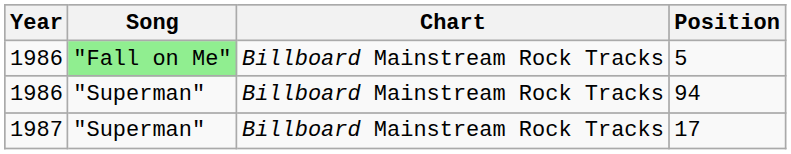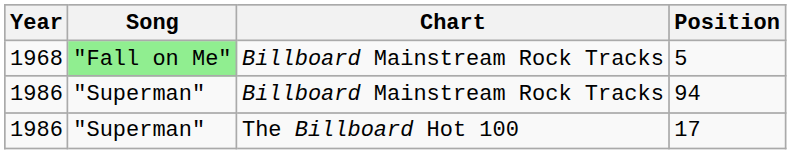5 | Year: 1986 -> 1968
17 | Year: 1987 -> 1986
17 | Chart: Billboard Mainstream Rock Tracks -> The Billboard Hot 100
